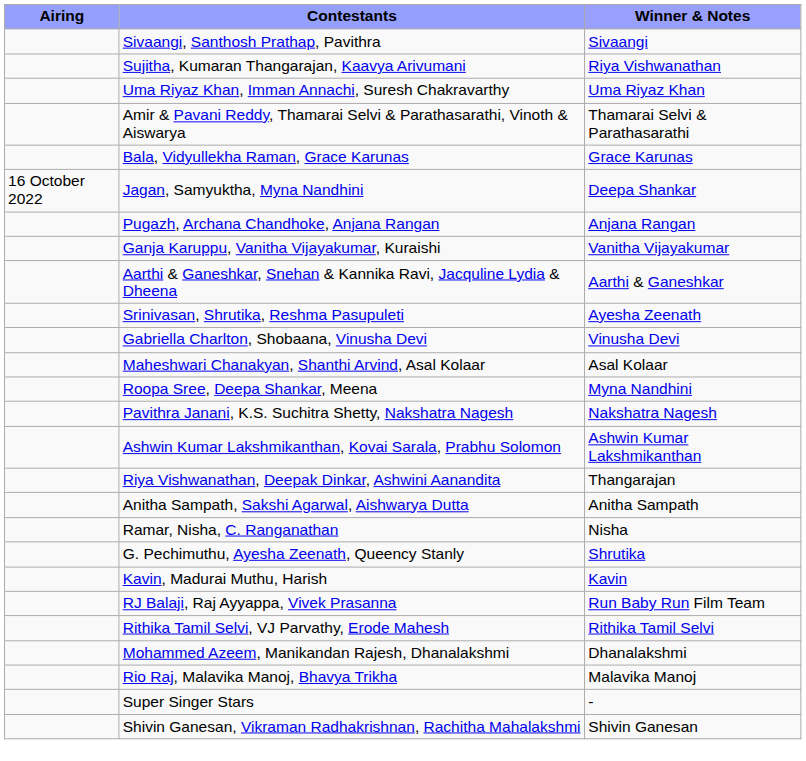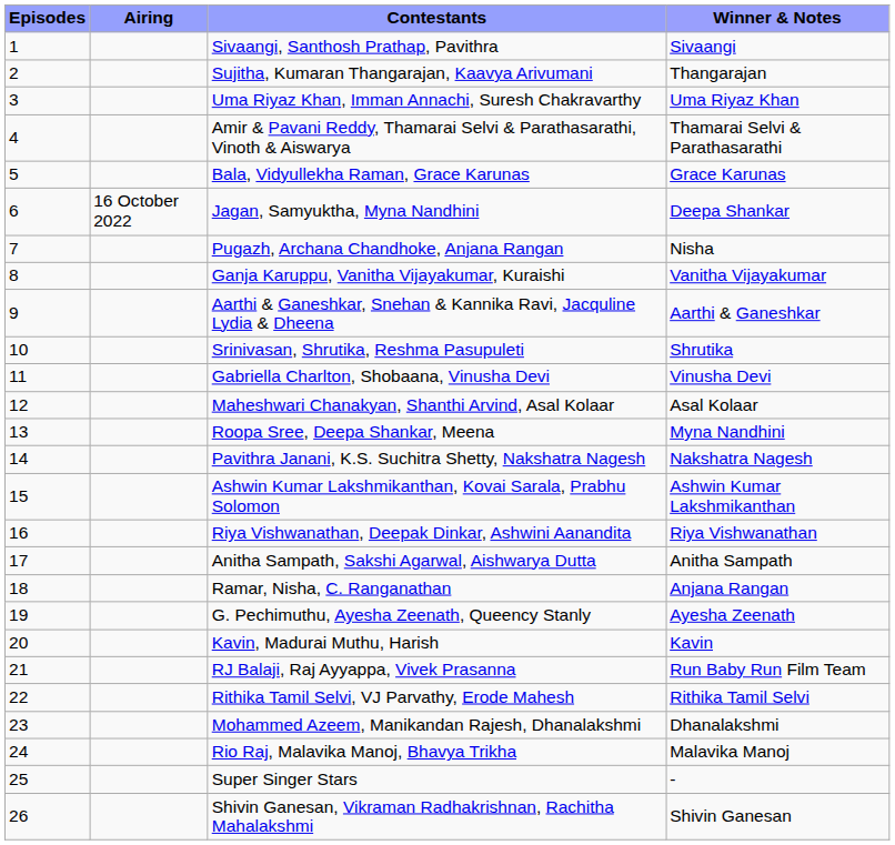+ column: Episodes | 1 | 2 | 3 | 4 | 5 | 6 | 7 | 8 | 9 | 10 | 11 | 12 | 13 | 14 | 15 | 16 | 17 | 18 | 19 | 20 | 21 | 22 | 23 | 24 | 25 | 26
Sujitha, Kumaran Thangarajan, Kaavya Arivumani | Winner & Notes: Riya Vishwanathan -> Thangarajan
Pugazh, Archana Chandhoke, Anjana Rangan | Winner & Notes: Anjana Rangan -> Nisha
Srinivasan, Shrutika, Reshma Pasupuleti | Winner & Notes: Ayesha Zeenath -> Shrutika
Riya Vishwanathan, Deepak Dinkar, Ashwini Aanandita | Winner & Notes: Thangarajan -> Riya Vishwanathan
Ramar, Nisha, C. Ranganathan | Winner & Notes: Nisha -> Anjana Rangan
G. Pechimuthu, Ayesha Zeenath, Queency Stanly | Winner & Notes: Shrutika -> Ayesha Zeenath
